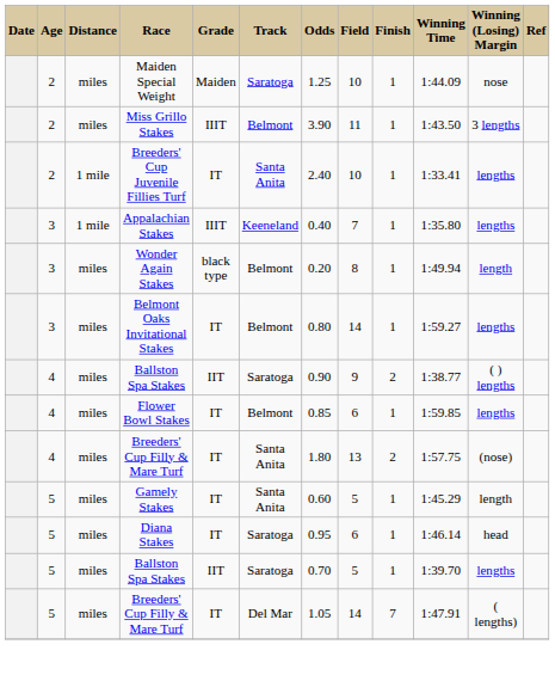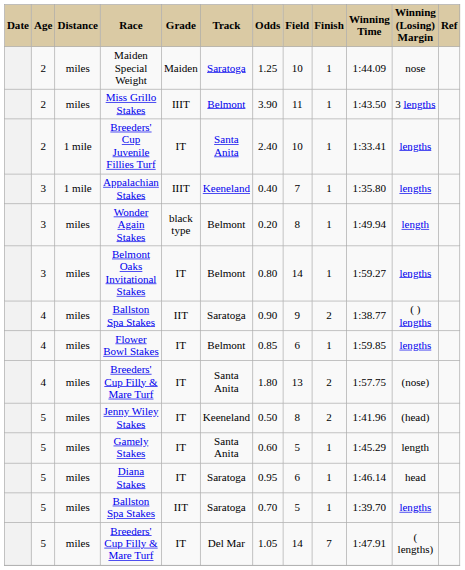+ row: 5 | miles | Jenny Wiley Stakes | IT | Keeneland | 0.50 | 8 | 2 | 1:41.96 | (head)
